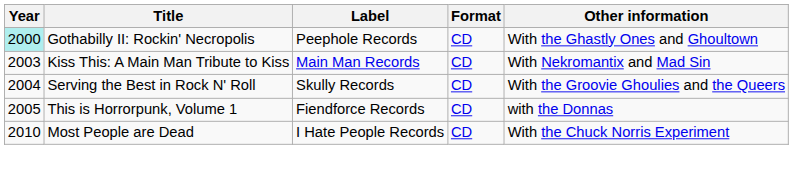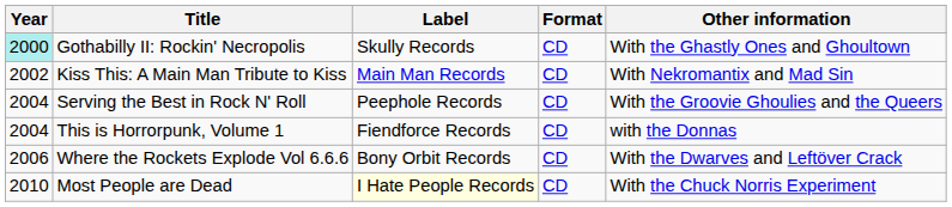Gothabilly II: Rockin' Necropolis | Label: Peephole Records -> Skully Records
Kiss This: A Main Man Tribute to Kiss | Year: 2003 -> 2002
Serving the Best in Rock N' Roll | Label: Skully Records -> Peephole Records
This is Horrorpunk, Volume 1 | Year: 2005 -> 2004
+ row: 2006 | Where the Rockets Explode Vol 6.6.6 | Bony Orbit Records | CD | With the Dwarves and Leftöver Crack
Most People are Dead | Label: no background -> lightyellow background
